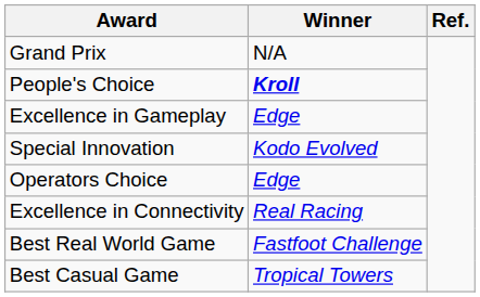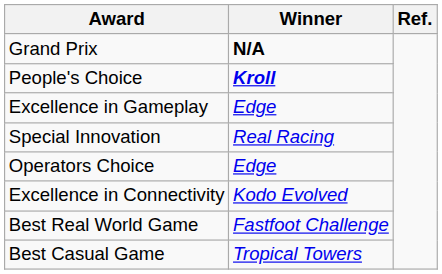Grand Prix | Winner: normal -> bold
Special Innovation | Winner: Kodo Evolved -> Real Racing
Excellence in Connectivity | Winner: Real Racing -> Kodo Evolved
